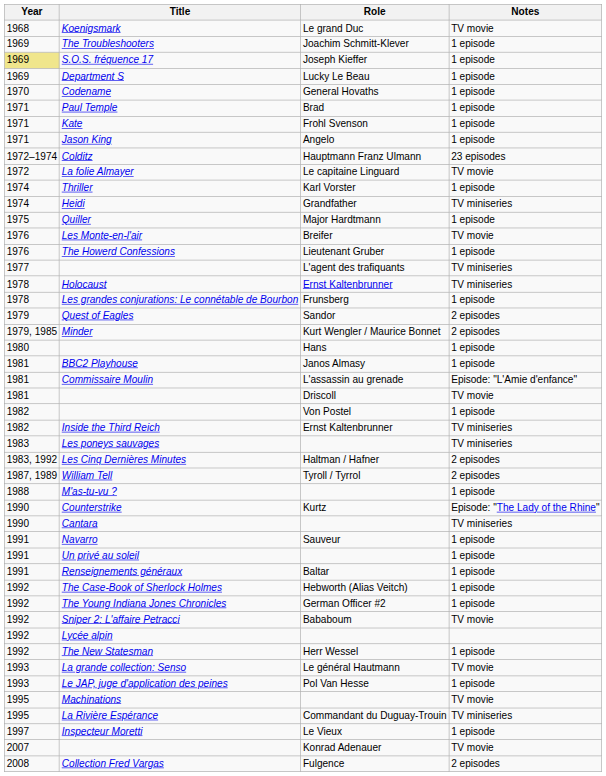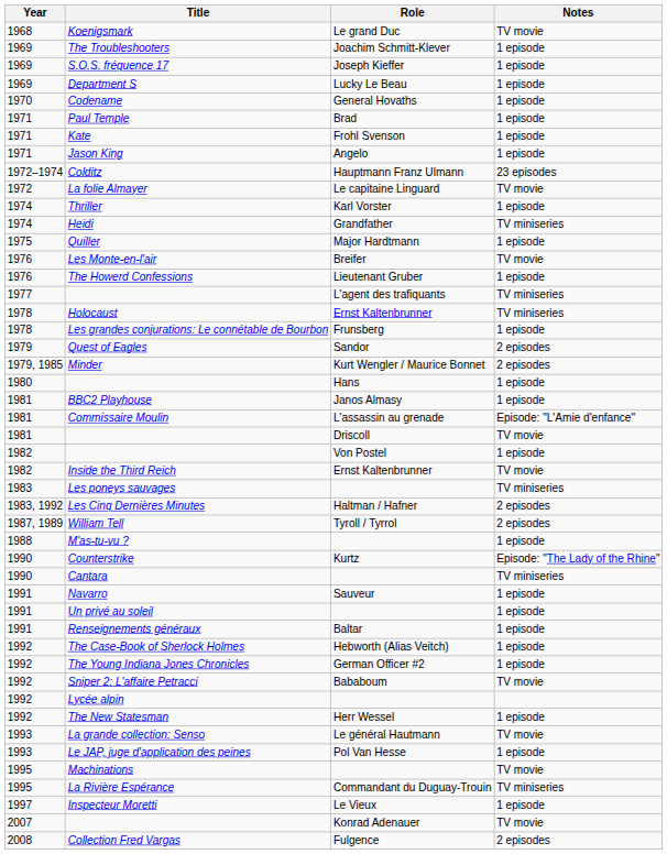S.O.S. fréquence 17 | Year: khaki background -> no background
Inside the Third Reich | Notes: TV miniseries -> TV movie
